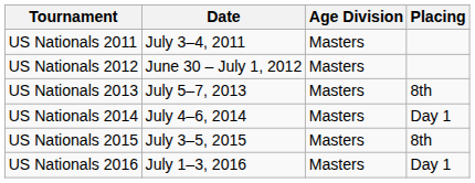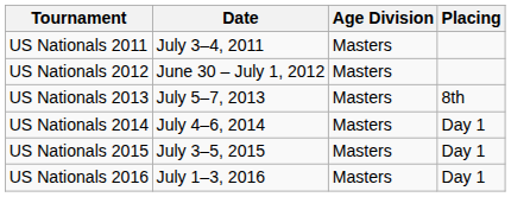US Nationals 2015 | Placing: 8th -> Day 1
